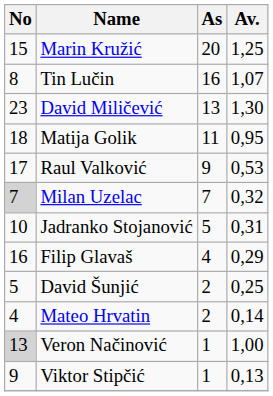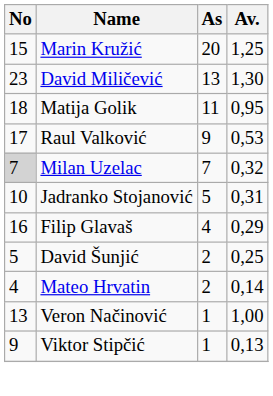- row: 8 | Tin Lučin | 16 | 1,07
Veron Načinović | No: lightgrey background -> no background
